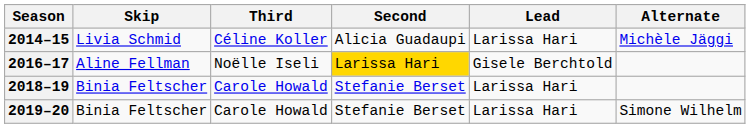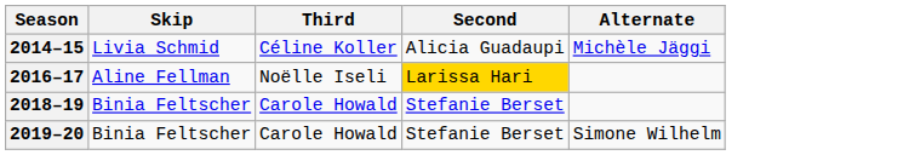- column: Lead | Larissa Hari | Gisele Berchtold | Larissa Hari | Larissa Hari
